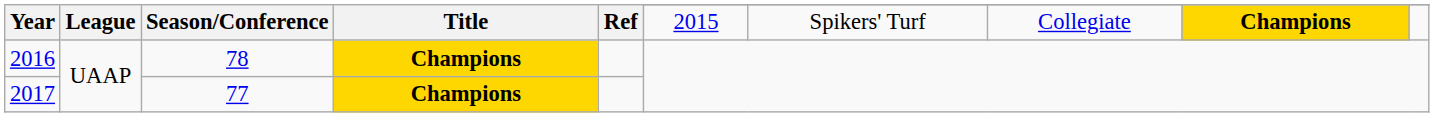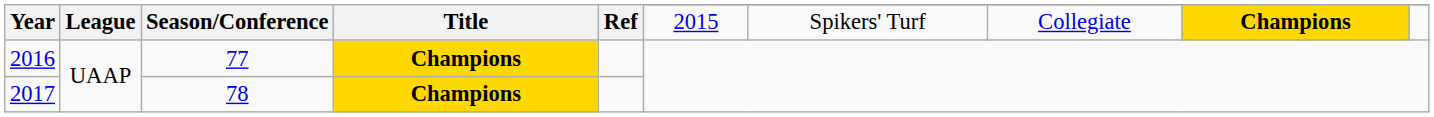2016 | Season/Conference: 78 -> 77
2017 | Season/Conference: 77 -> 78
